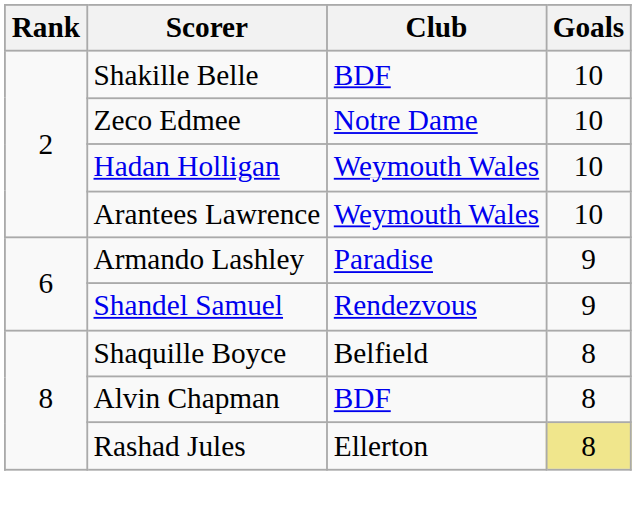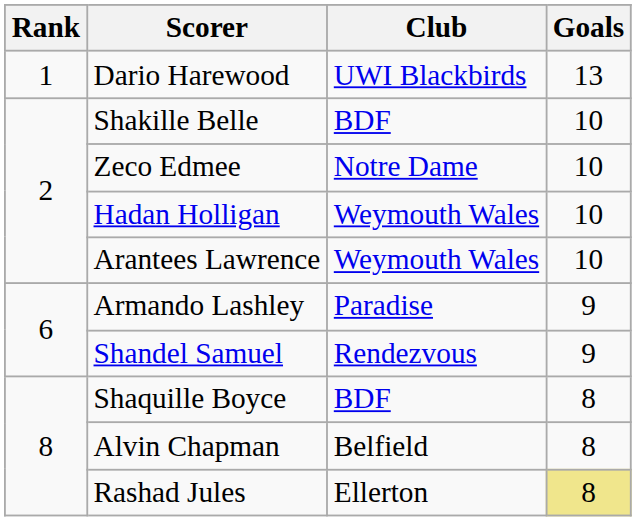+ row: 1 | Dario Harewood | UWI Blackbirds | 13
Shaquille Boyce | Club: Belfield -> BDF
Alvin Chapman | Club: BDF -> Belfield
